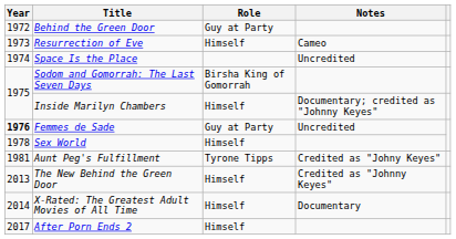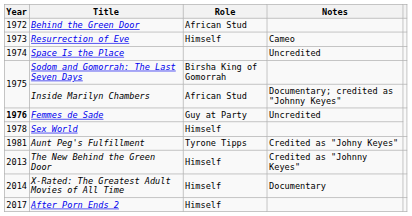Behind the Green Door | Role: Guy at Party -> African Stud
Inside Marilyn Chambers | Role: Himself -> African Stud
